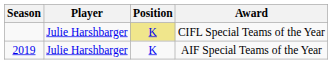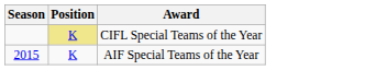- column: Player | Julie Harshbarger | Julie Harshbarger
AIF Special Teams of the Year | Season: 2019 -> 2015
